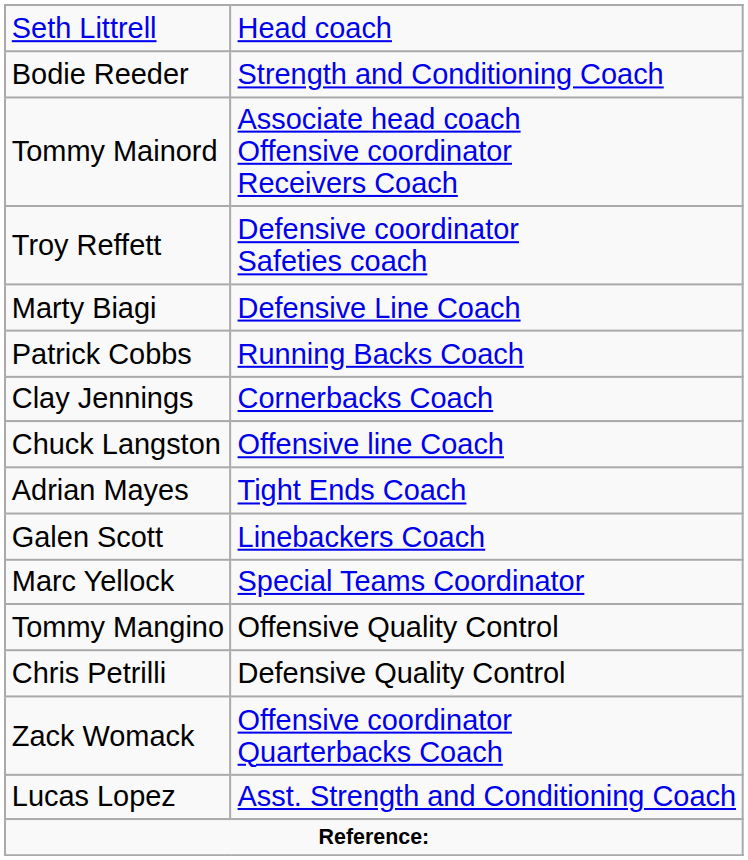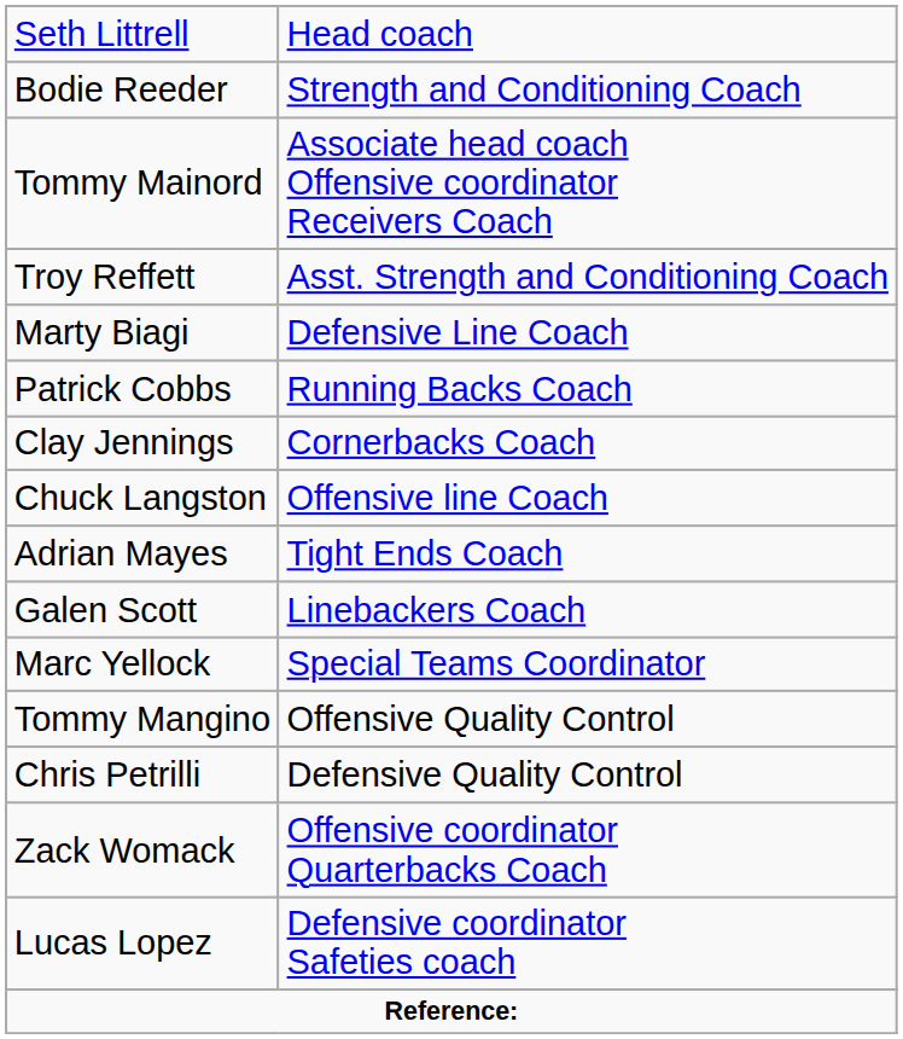Troy Reffett | column 2: Defensive coordinator Safeties coach -> Asst. Strength and Conditioning Coach
Lucas Lopez | column 2: Asst. Strength and Conditioning Coach -> Defensive coordinator Safeties coach
